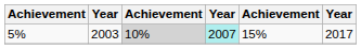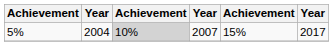5% | column 2: 2003 -> 2004
5% | column 4: paleturquoise background -> no background
